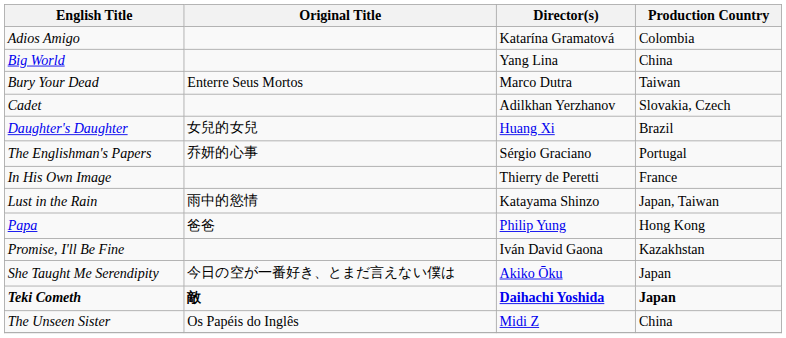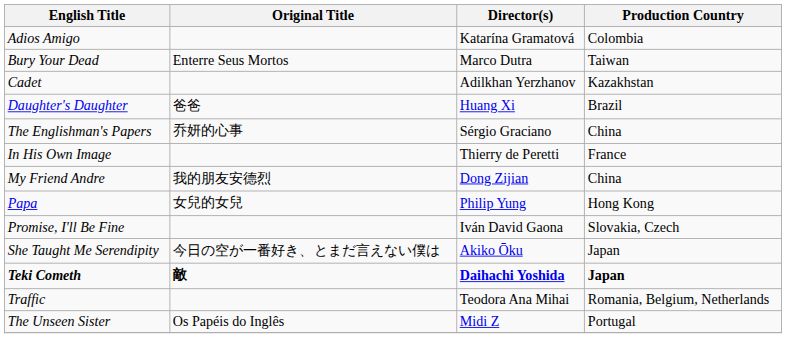- row: Big World | Yang Lina | China
Cadet | Production Country: Slovakia, Czech -> Kazakhstan
Daughter's Daughter | Original Title: 女兒的女兒 -> 爸爸
The Englishman's Papers | Production Country: Portugal -> China
- row: Lust in the Rain | 雨中的慾情 | Katayama Shinzo | Japan, Taiwan
+ row: My Friend Andre | 我的朋友安德烈 | Dong Zijian | China
Papa | Original Title: 爸爸 -> 女兒的女兒
Promise, I'll Be Fine | Production Country: Kazakhstan -> Slovakia, Czech
+ row: Traffic | Teodora Ana Mihai | Romania, Belgium, Netherlands
The Unseen Sister | Production Country: China -> Portugal
